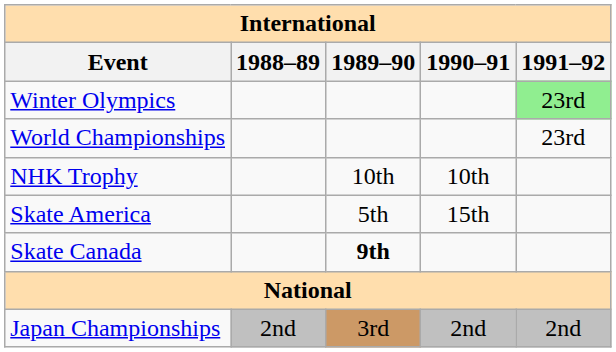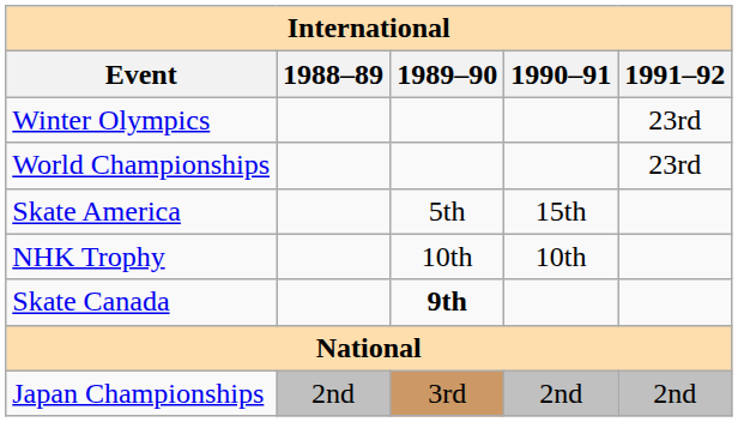Winter Olympics | 1991–92: lightgreen background -> no background
rows swapped: NHK Trophy <-> Skate America
